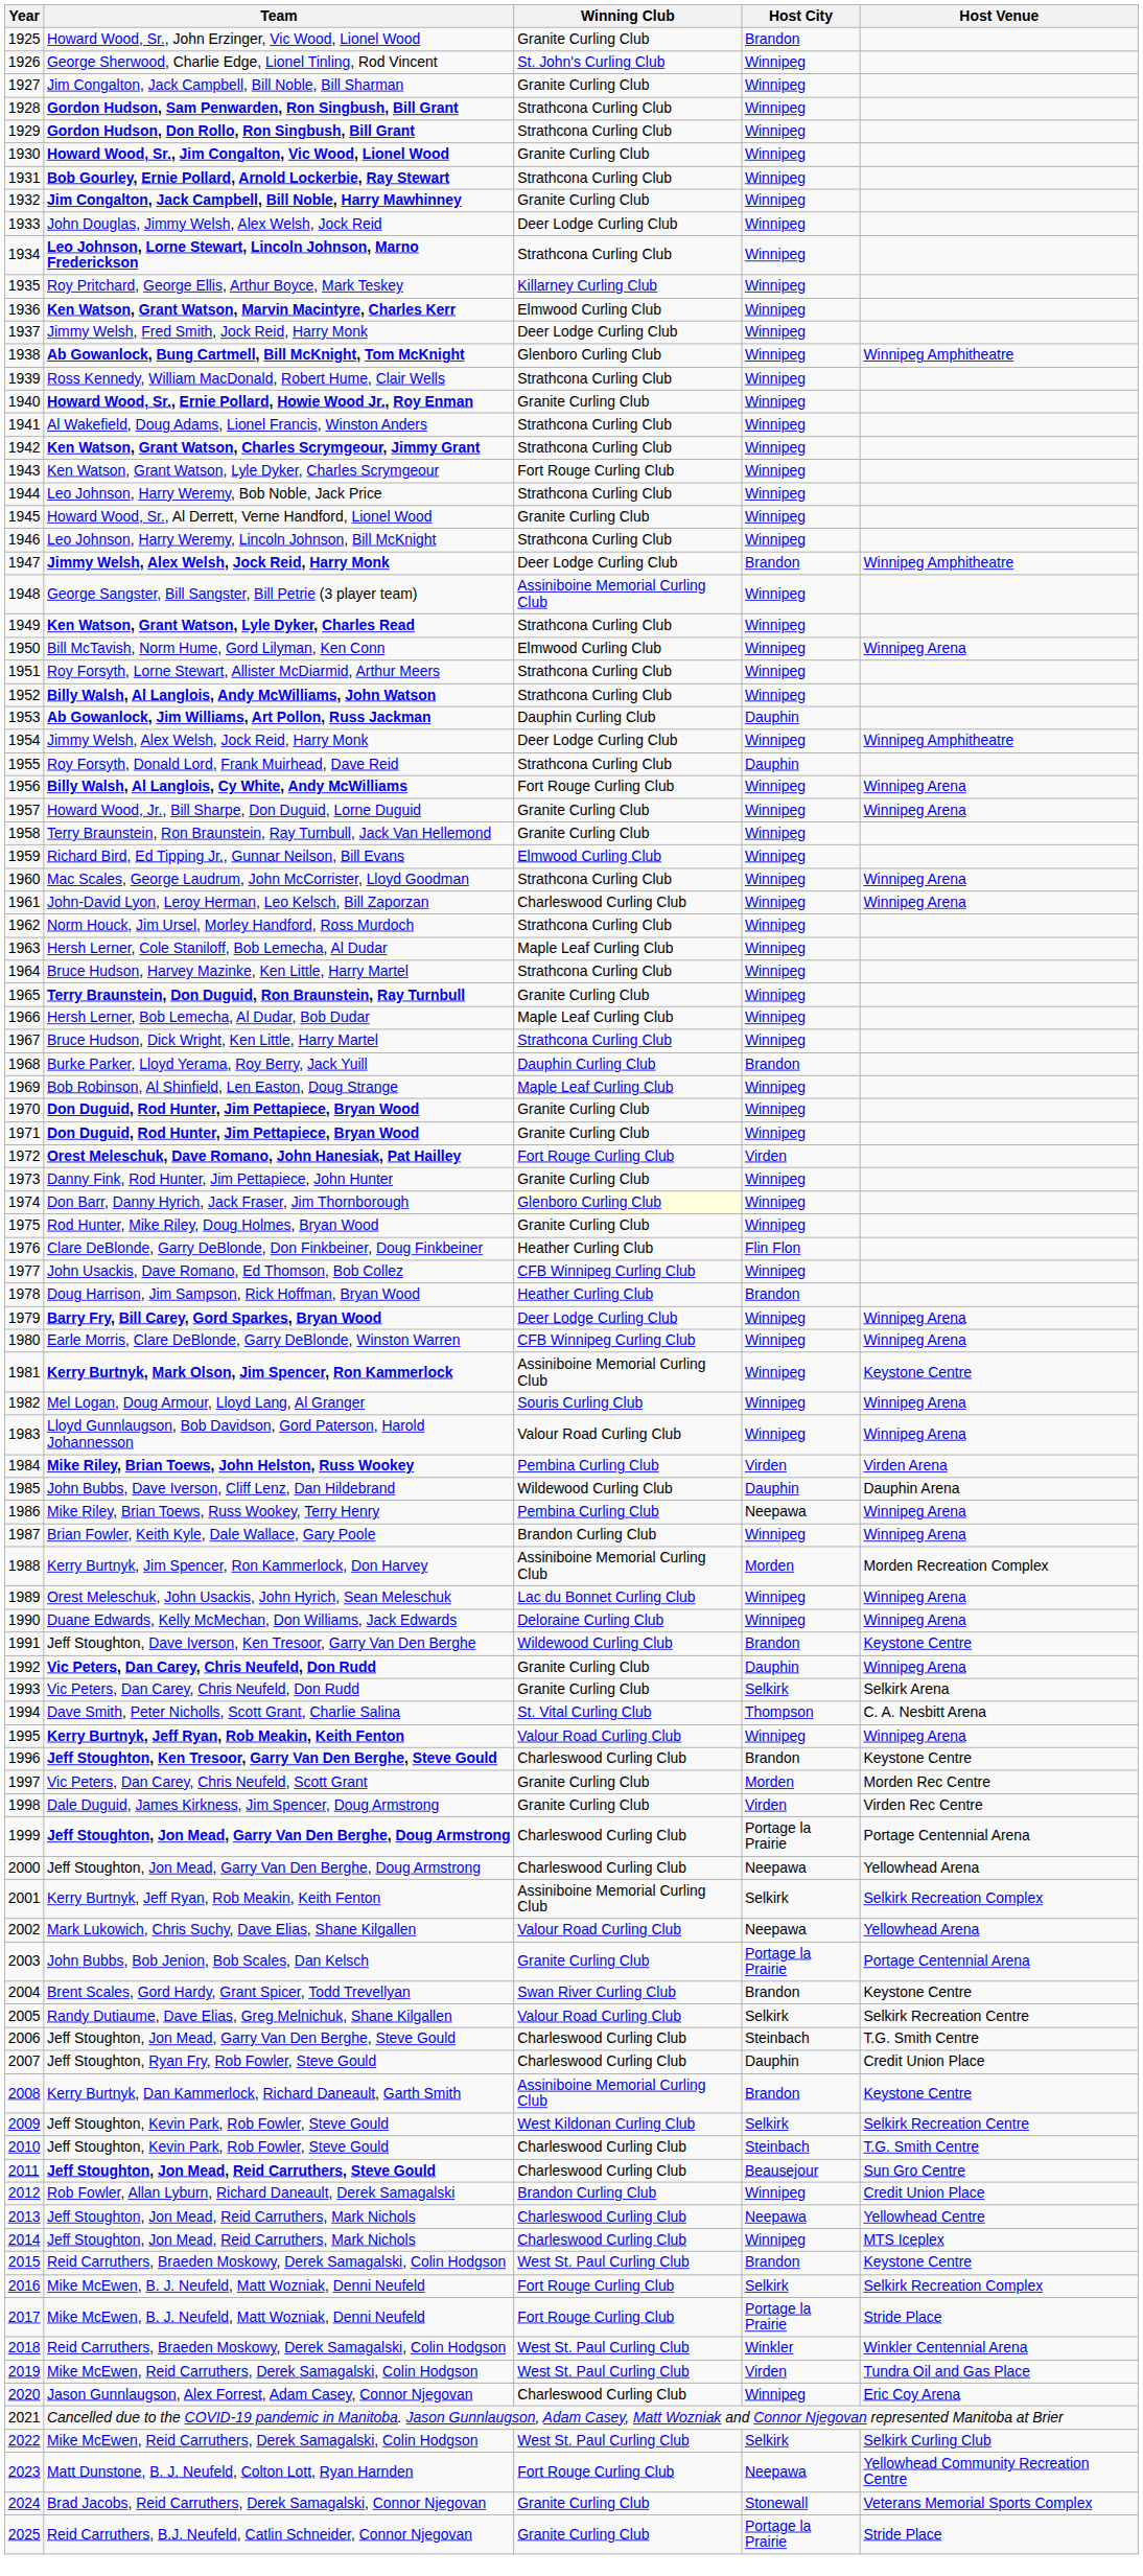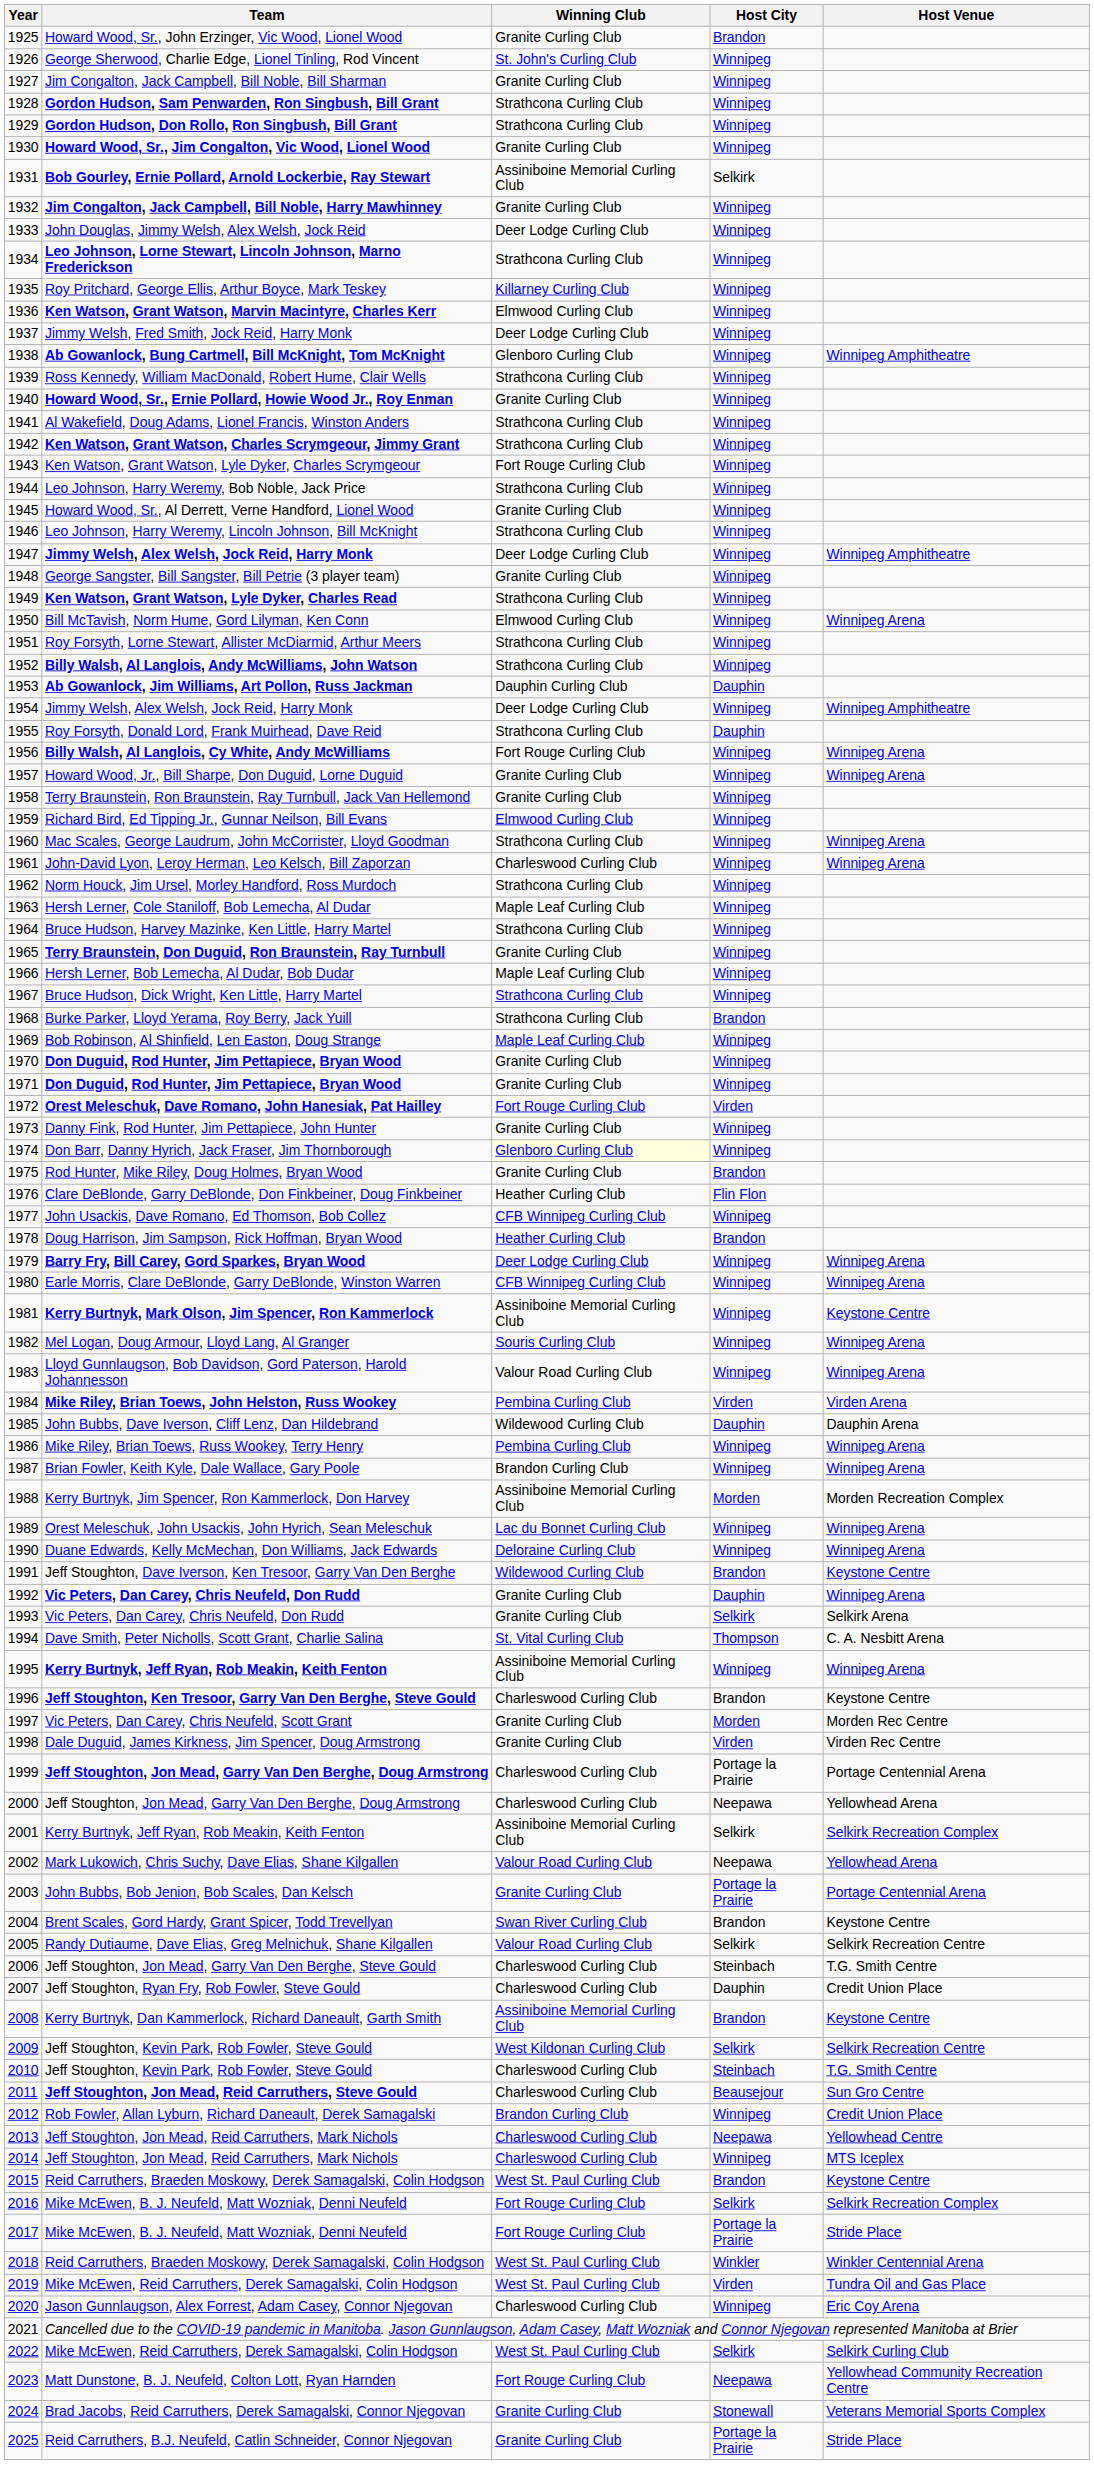Bob Gourley, Ernie Pollard, Arnold Lockerbie, Ray Stewart | Winning Club: Strathcona Curling Club -> Assiniboine Memorial Curling Club
Bob Gourley, Ernie Pollard, Arnold Lockerbie, Ray Stewart | Host City: Winnipeg -> Selkirk
1947 / Jimmy Welsh, Alex Welsh, Jock Reid, Harry Monk | Host City: Brandon -> Winnipeg
George Sangster, Bill Sangster, Bill Petrie (3 player team) | Winning Club: Assiniboine Memorial Curling Club -> Granite Curling Club
Burke Parker, Lloyd Yerama, Roy Berry, Jack Yuill | Winning Club: Dauphin Curling Club -> Strathcona Curling Club
Rod Hunter, Mike Riley, Doug Holmes, Bryan Wood | Host City: Winnipeg -> Brandon
Mike Riley, Brian Toews, Russ Wookey, Terry Henry | Host City: Neepawa -> Winnipeg
1995 / Kerry Burtnyk, Jeff Ryan, Rob Meakin, Keith Fenton | Winning Club: Valour Road Curling Club -> Assiniboine Memorial Curling Club
